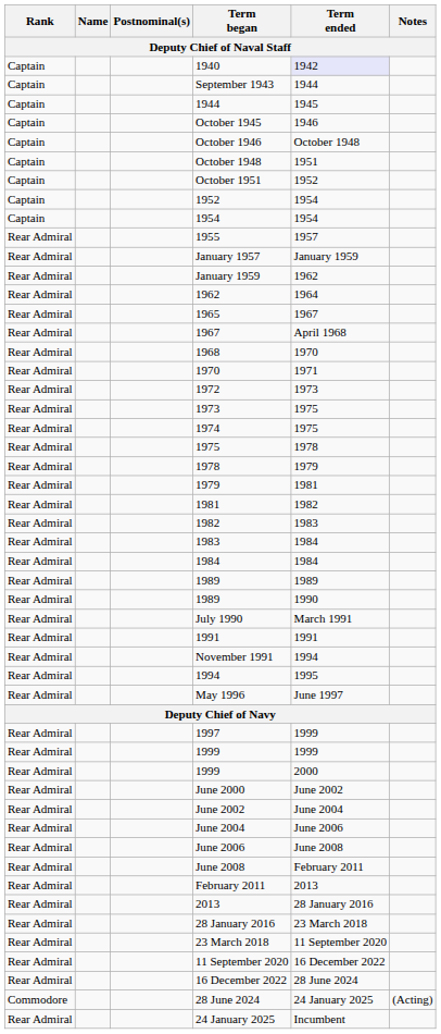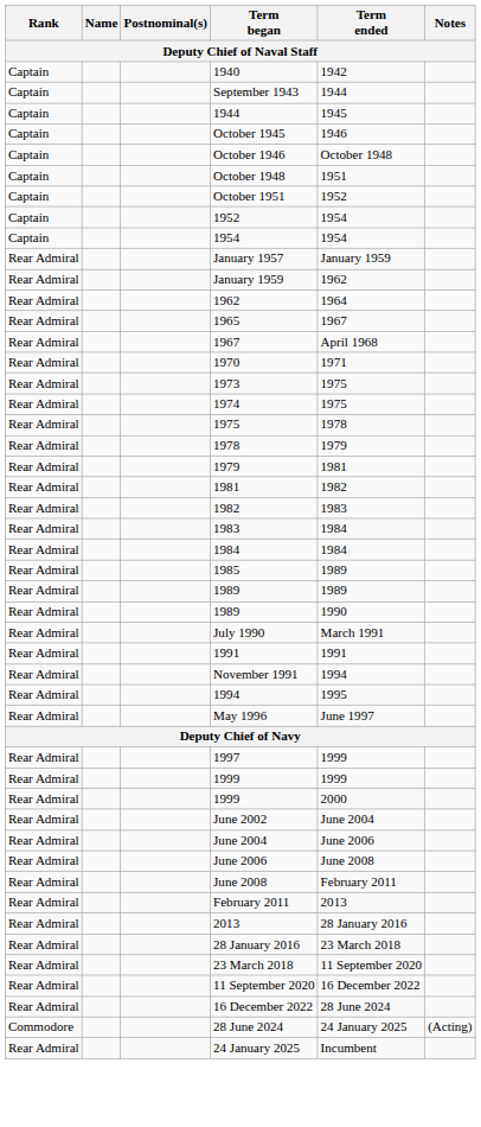1940 | Term ended: lavender background -> no background
- row: Rear Admiral | 1955 | 1957
- row: Rear Admiral | 1968 | 1970
- row: Rear Admiral | 1972 | 1973
+ row: Rear Admiral | 1985 | 1989
- row: Rear Admiral | June 2000 | June 2002
